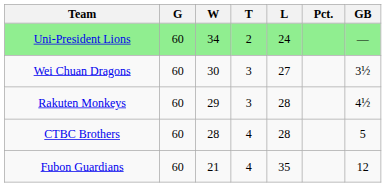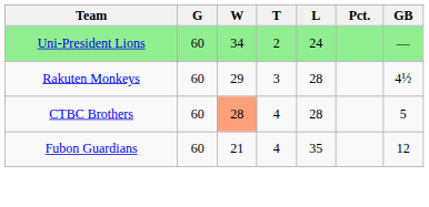- row: Wei Chuan Dragons | 60 | 30 | 3 | 27 | 3½
CTBC Brothers | W: no background -> lightsalmon background
